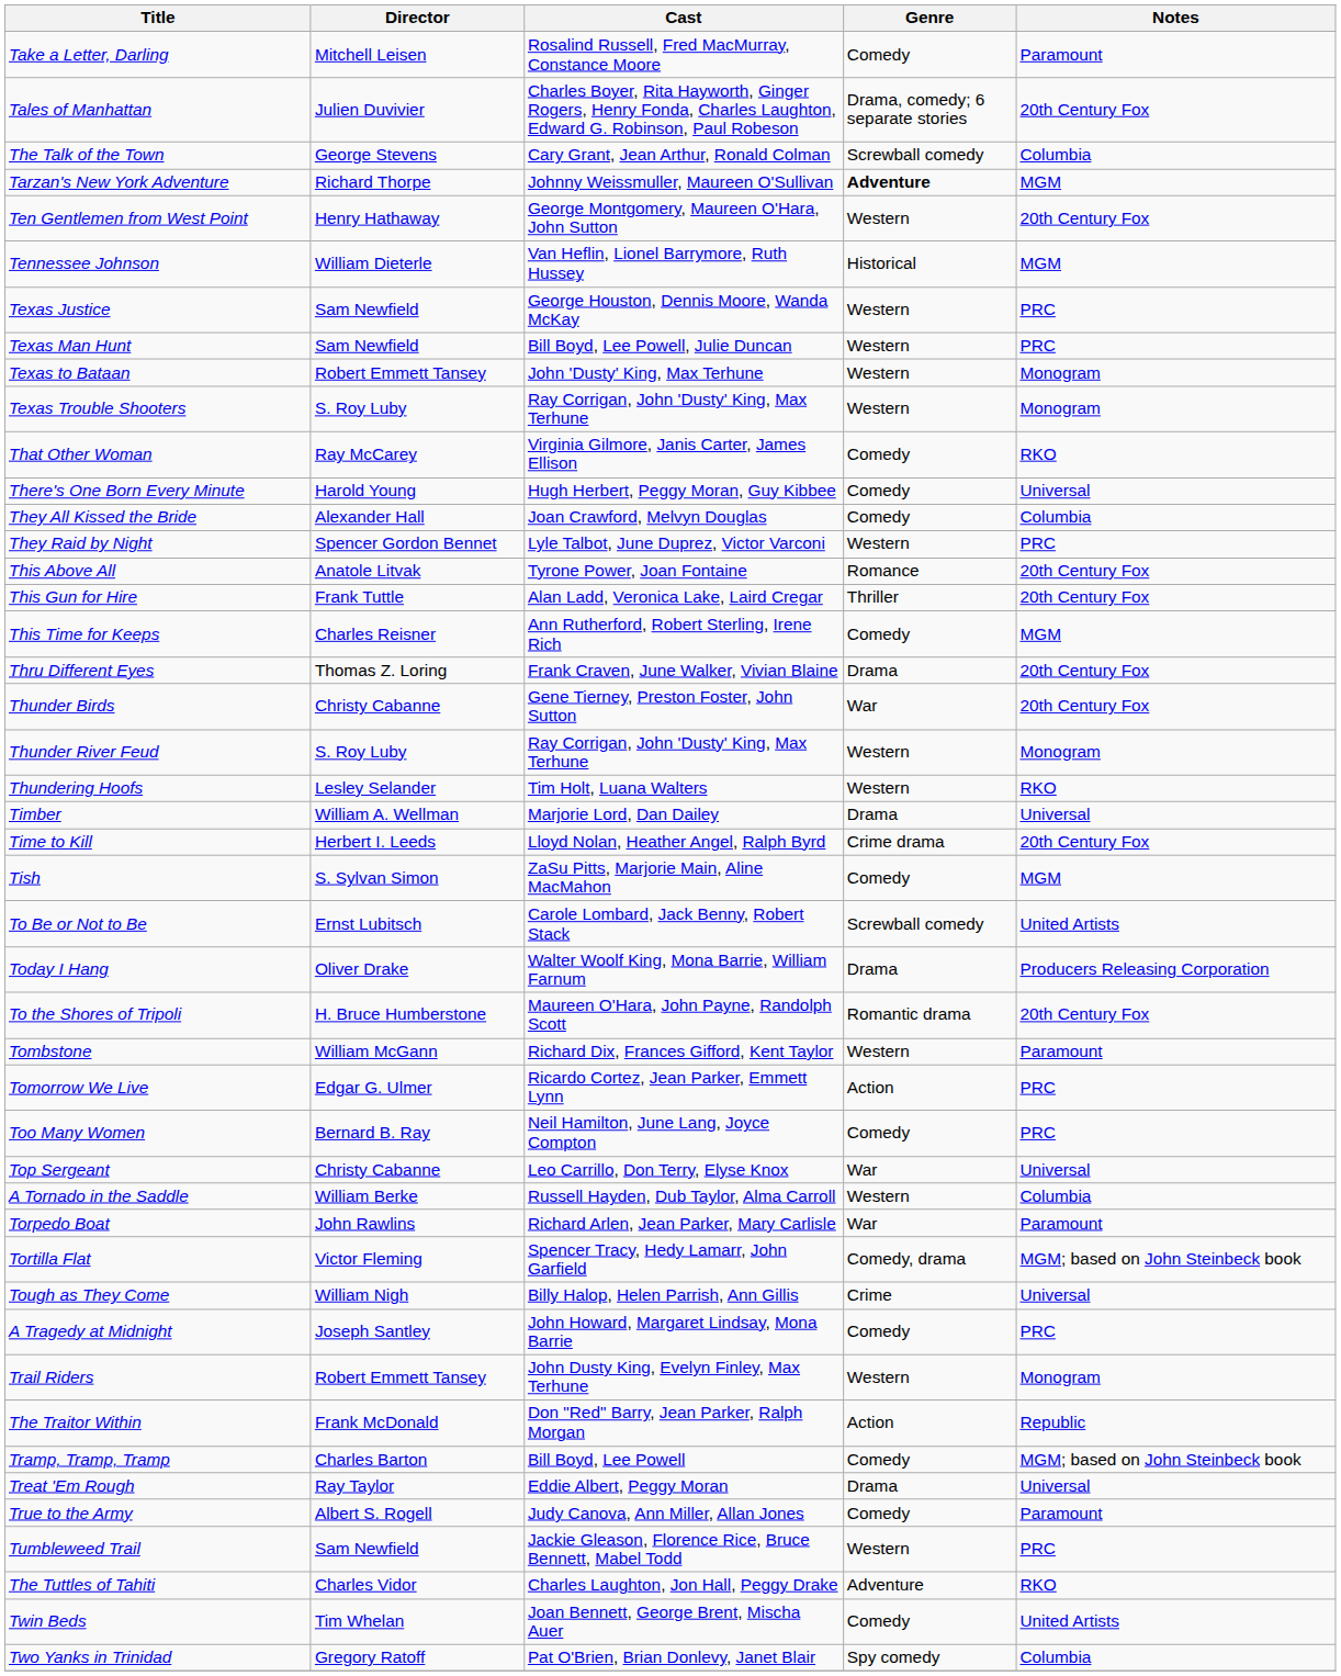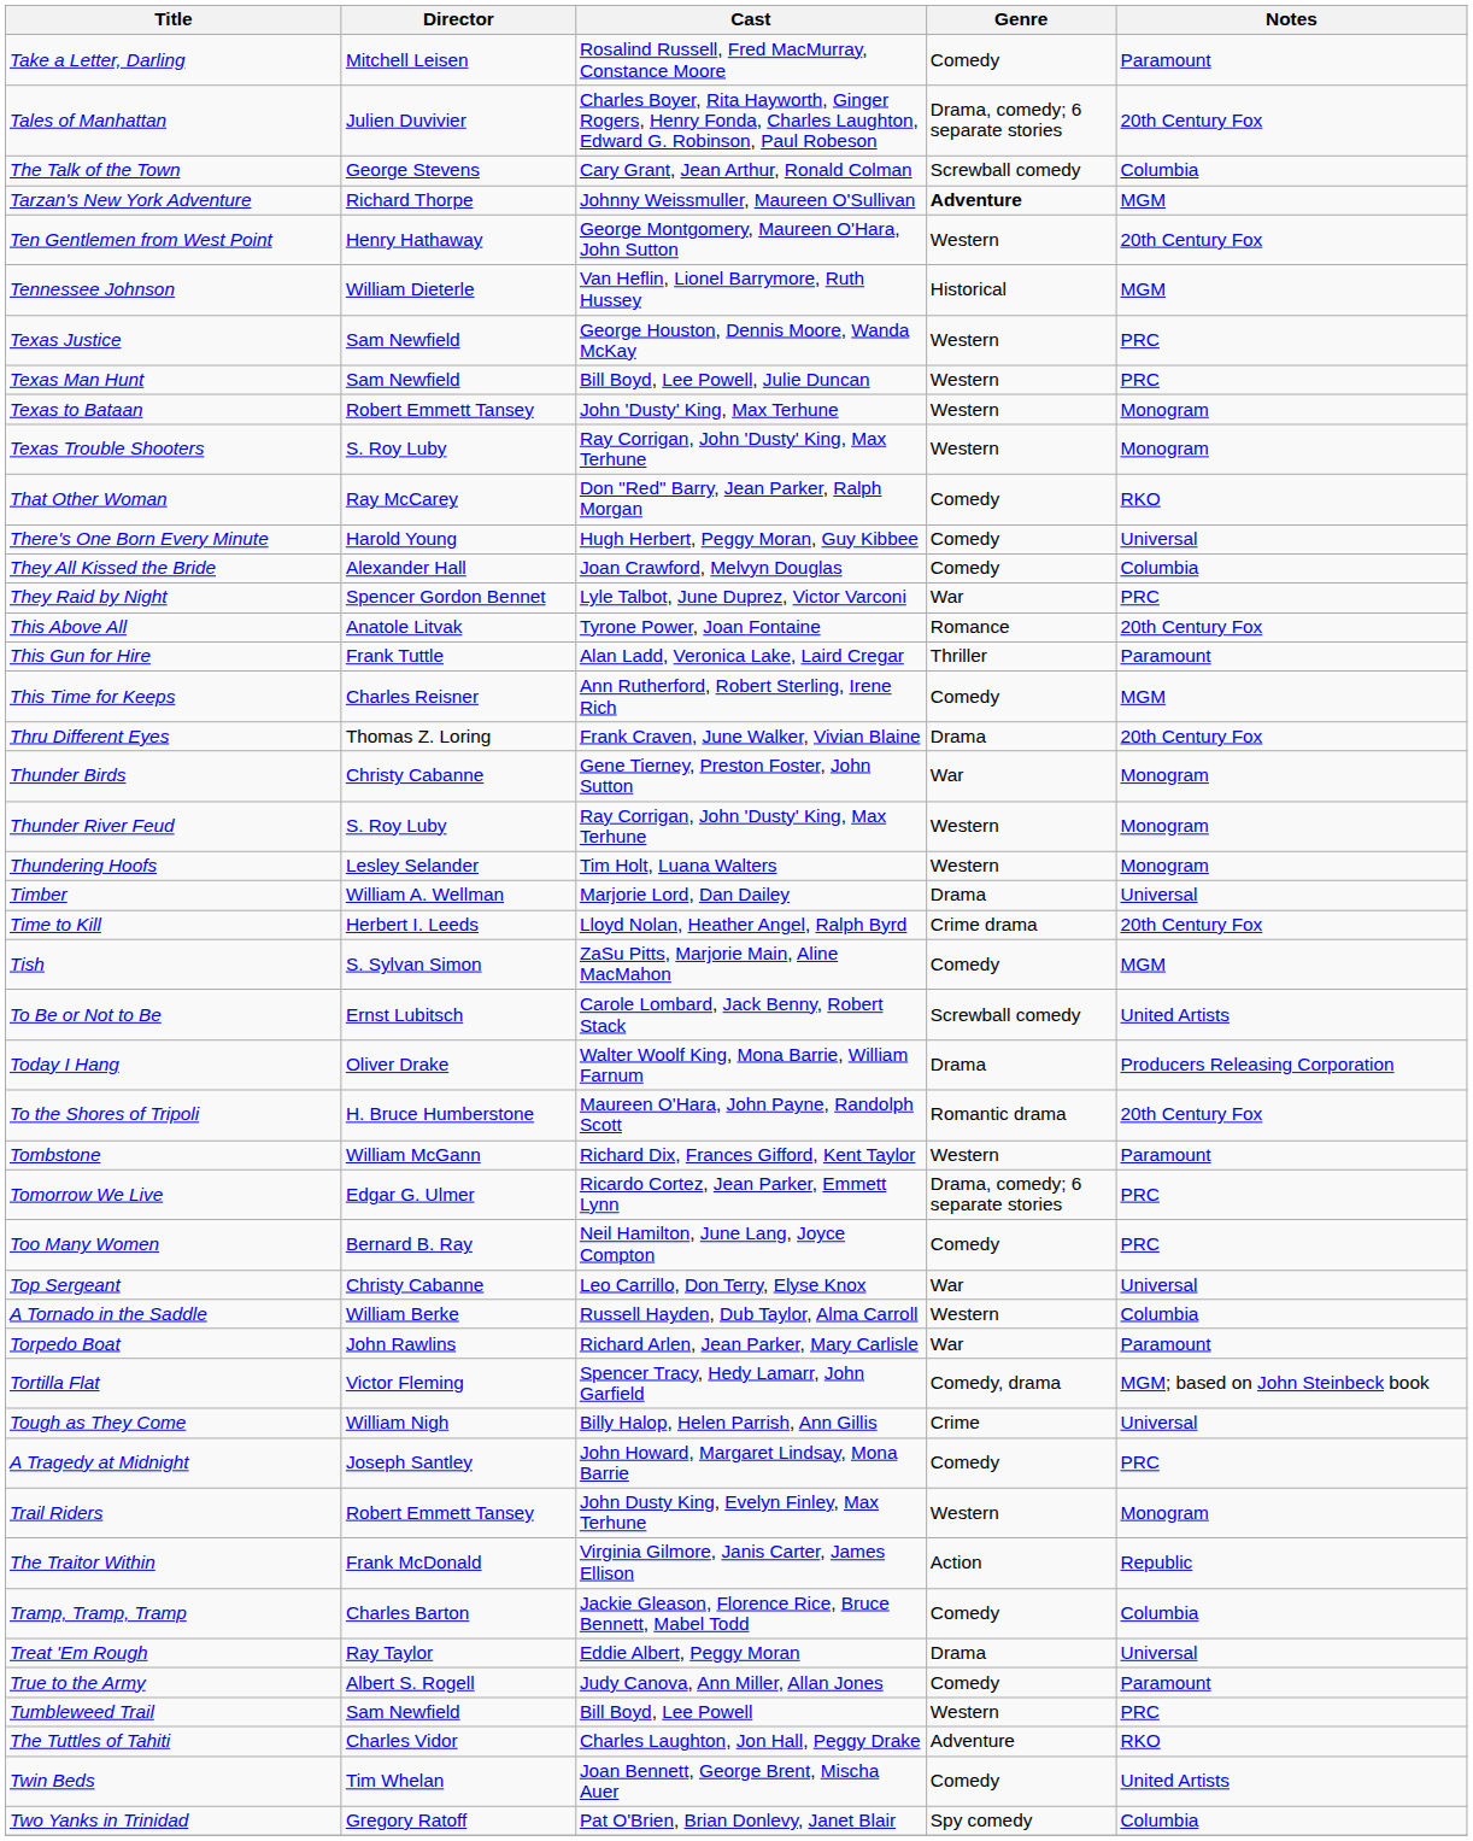That Other Woman | Cast: Virginia Gilmore, Janis Carter, James Ellison -> Don "Red" Barry, Jean Parker, Ralph Morgan
They Raid by Night | Genre: Western -> War
This Gun for Hire | Notes: 20th Century Fox -> Paramount
Thunder Birds | Notes: 20th Century Fox -> Monogram
Thundering Hoofs | Notes: RKO -> Monogram
Tomorrow We Live | Genre: Action -> Drama, comedy; 6 separate stories
The Traitor Within | Cast: Don "Red" Barry, Jean Parker, Ralph Morgan -> Virginia Gilmore, Janis Carter, James Ellison
Tramp, Tramp, Tramp | Cast: Bill Boyd, Lee Powell -> Jackie Gleason, Florence Rice, Bruce Bennett, Mabel Todd
Tramp, Tramp, Tramp | Notes: MGM; based on John Steinbeck book -> Columbia
Tumbleweed Trail | Cast: Jackie Gleason, Florence Rice, Bruce Bennett, Mabel Todd -> Bill Boyd, Lee Powell
